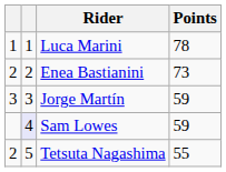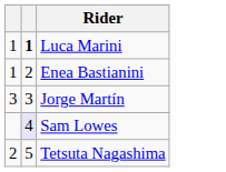- column: Points | 78 | 73 | 59 | 59 | 55
Luca Marini | column 2: normal -> bold
Enea Bastianini | column 1: 2 -> 1
